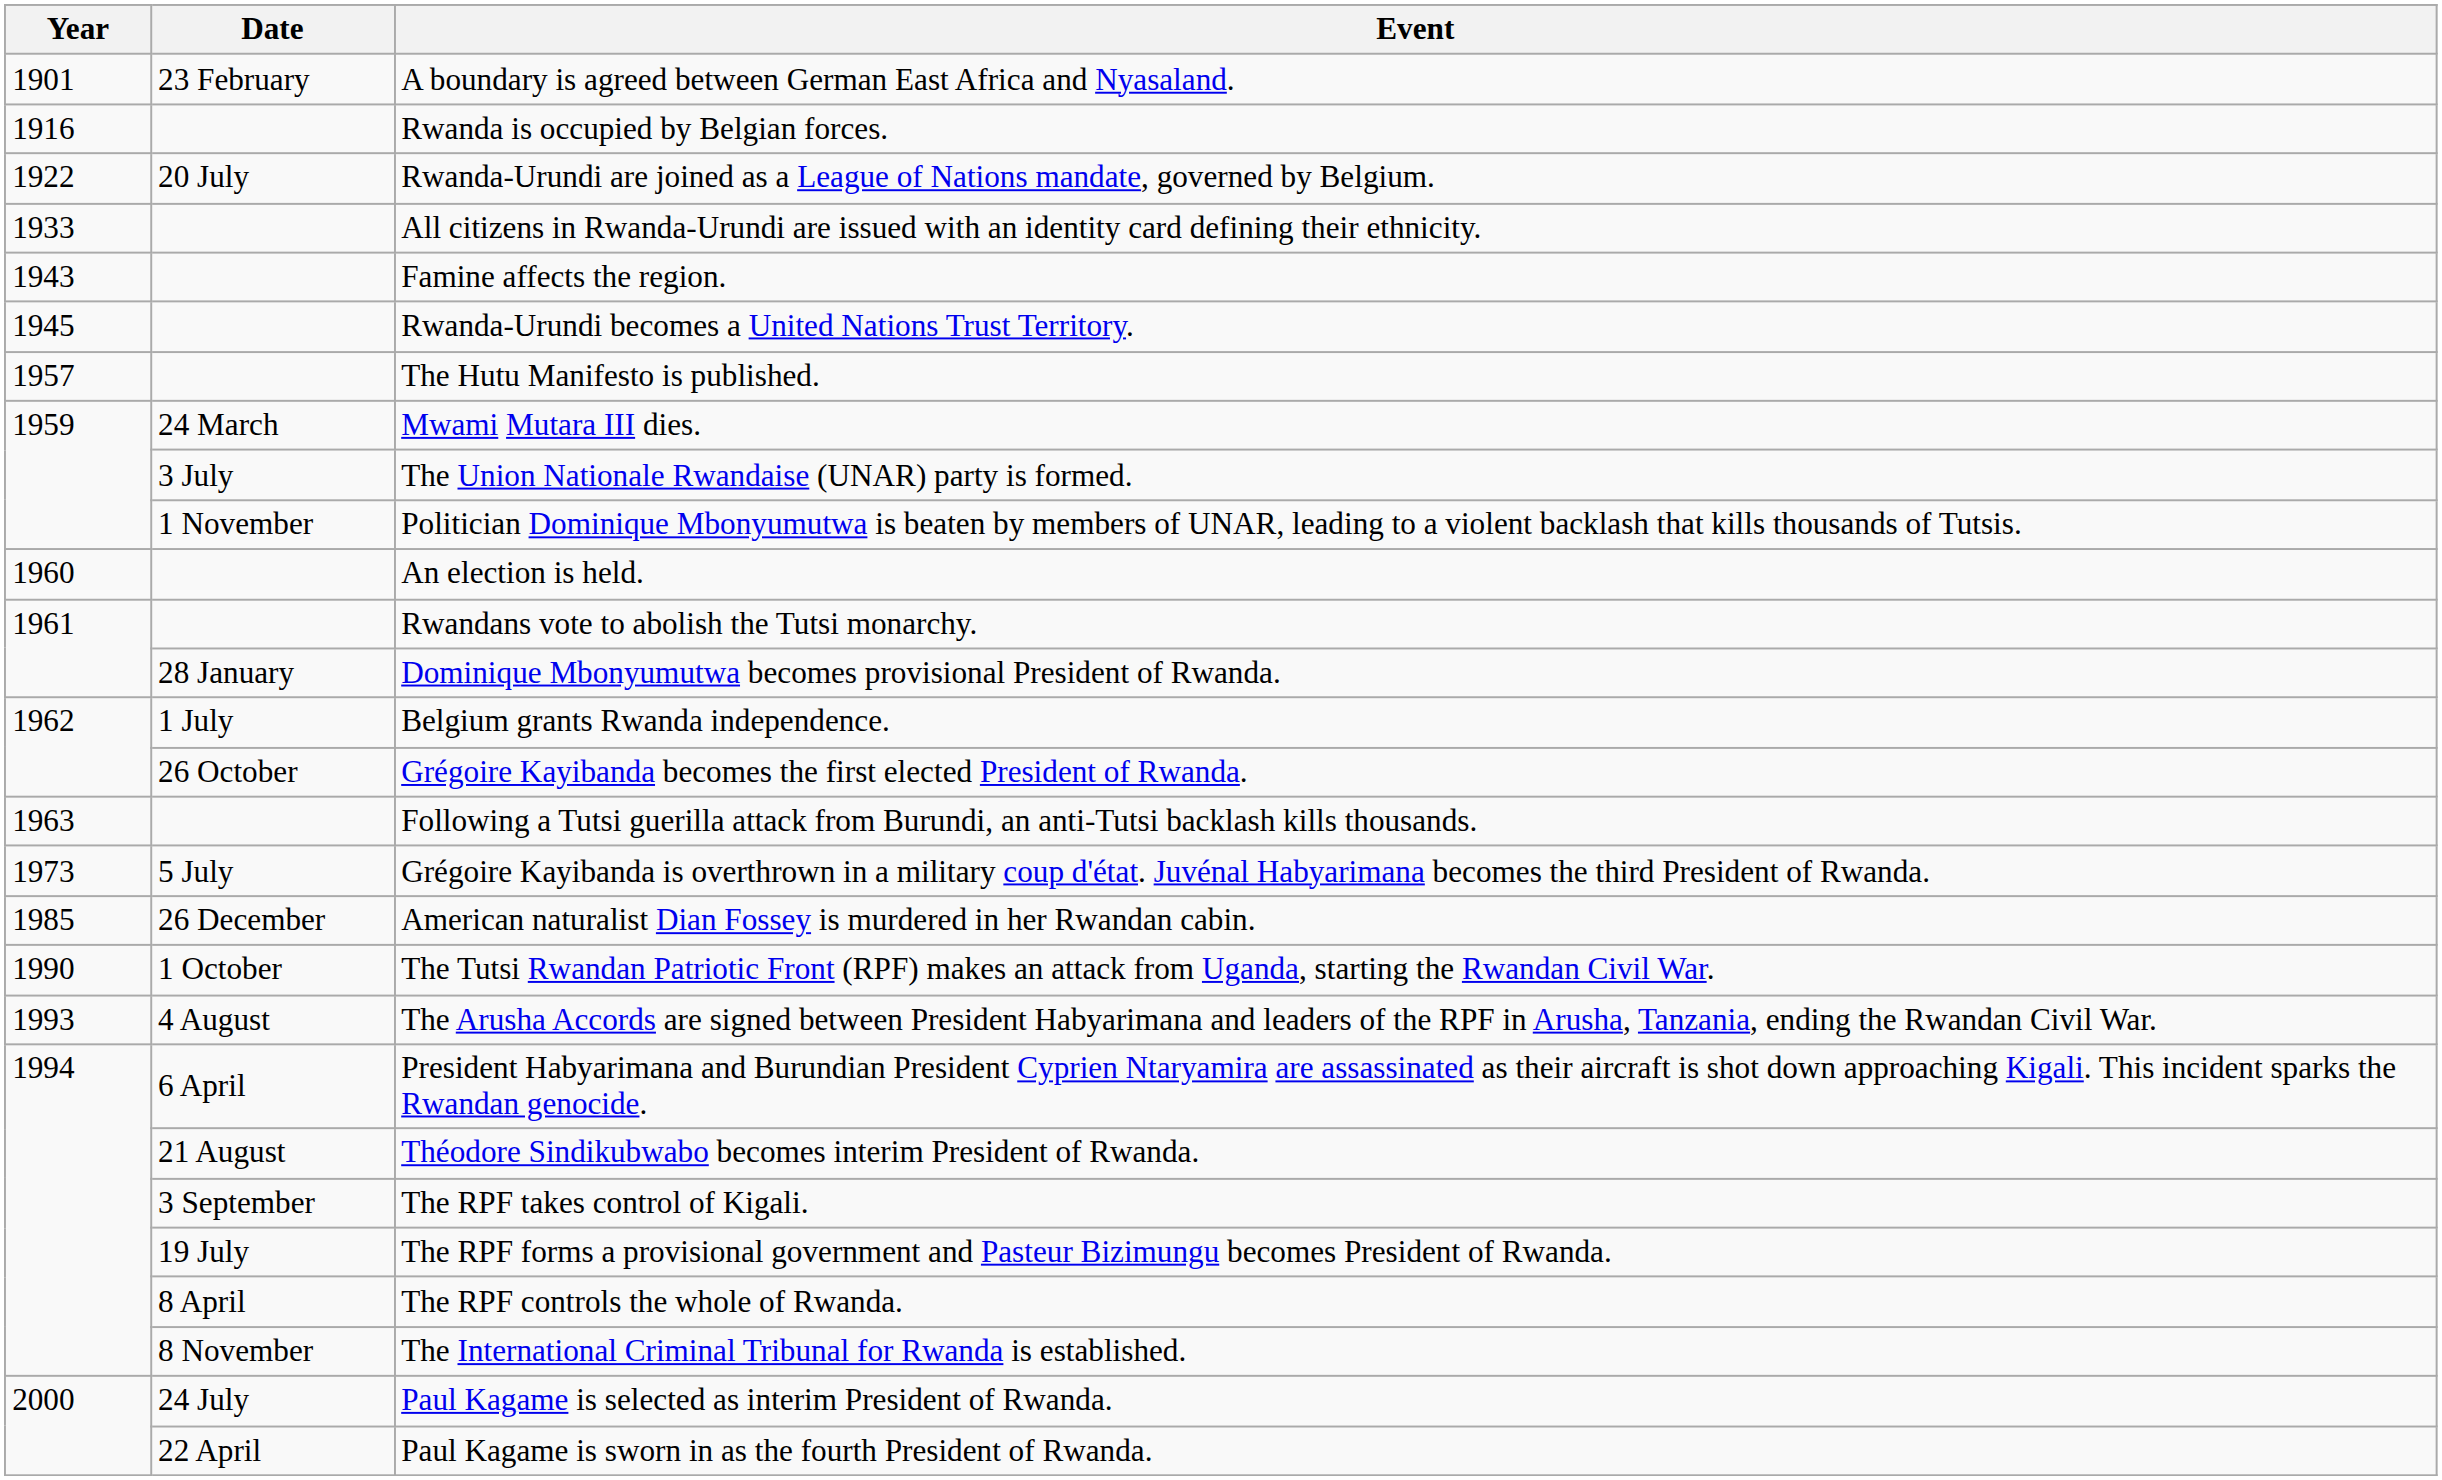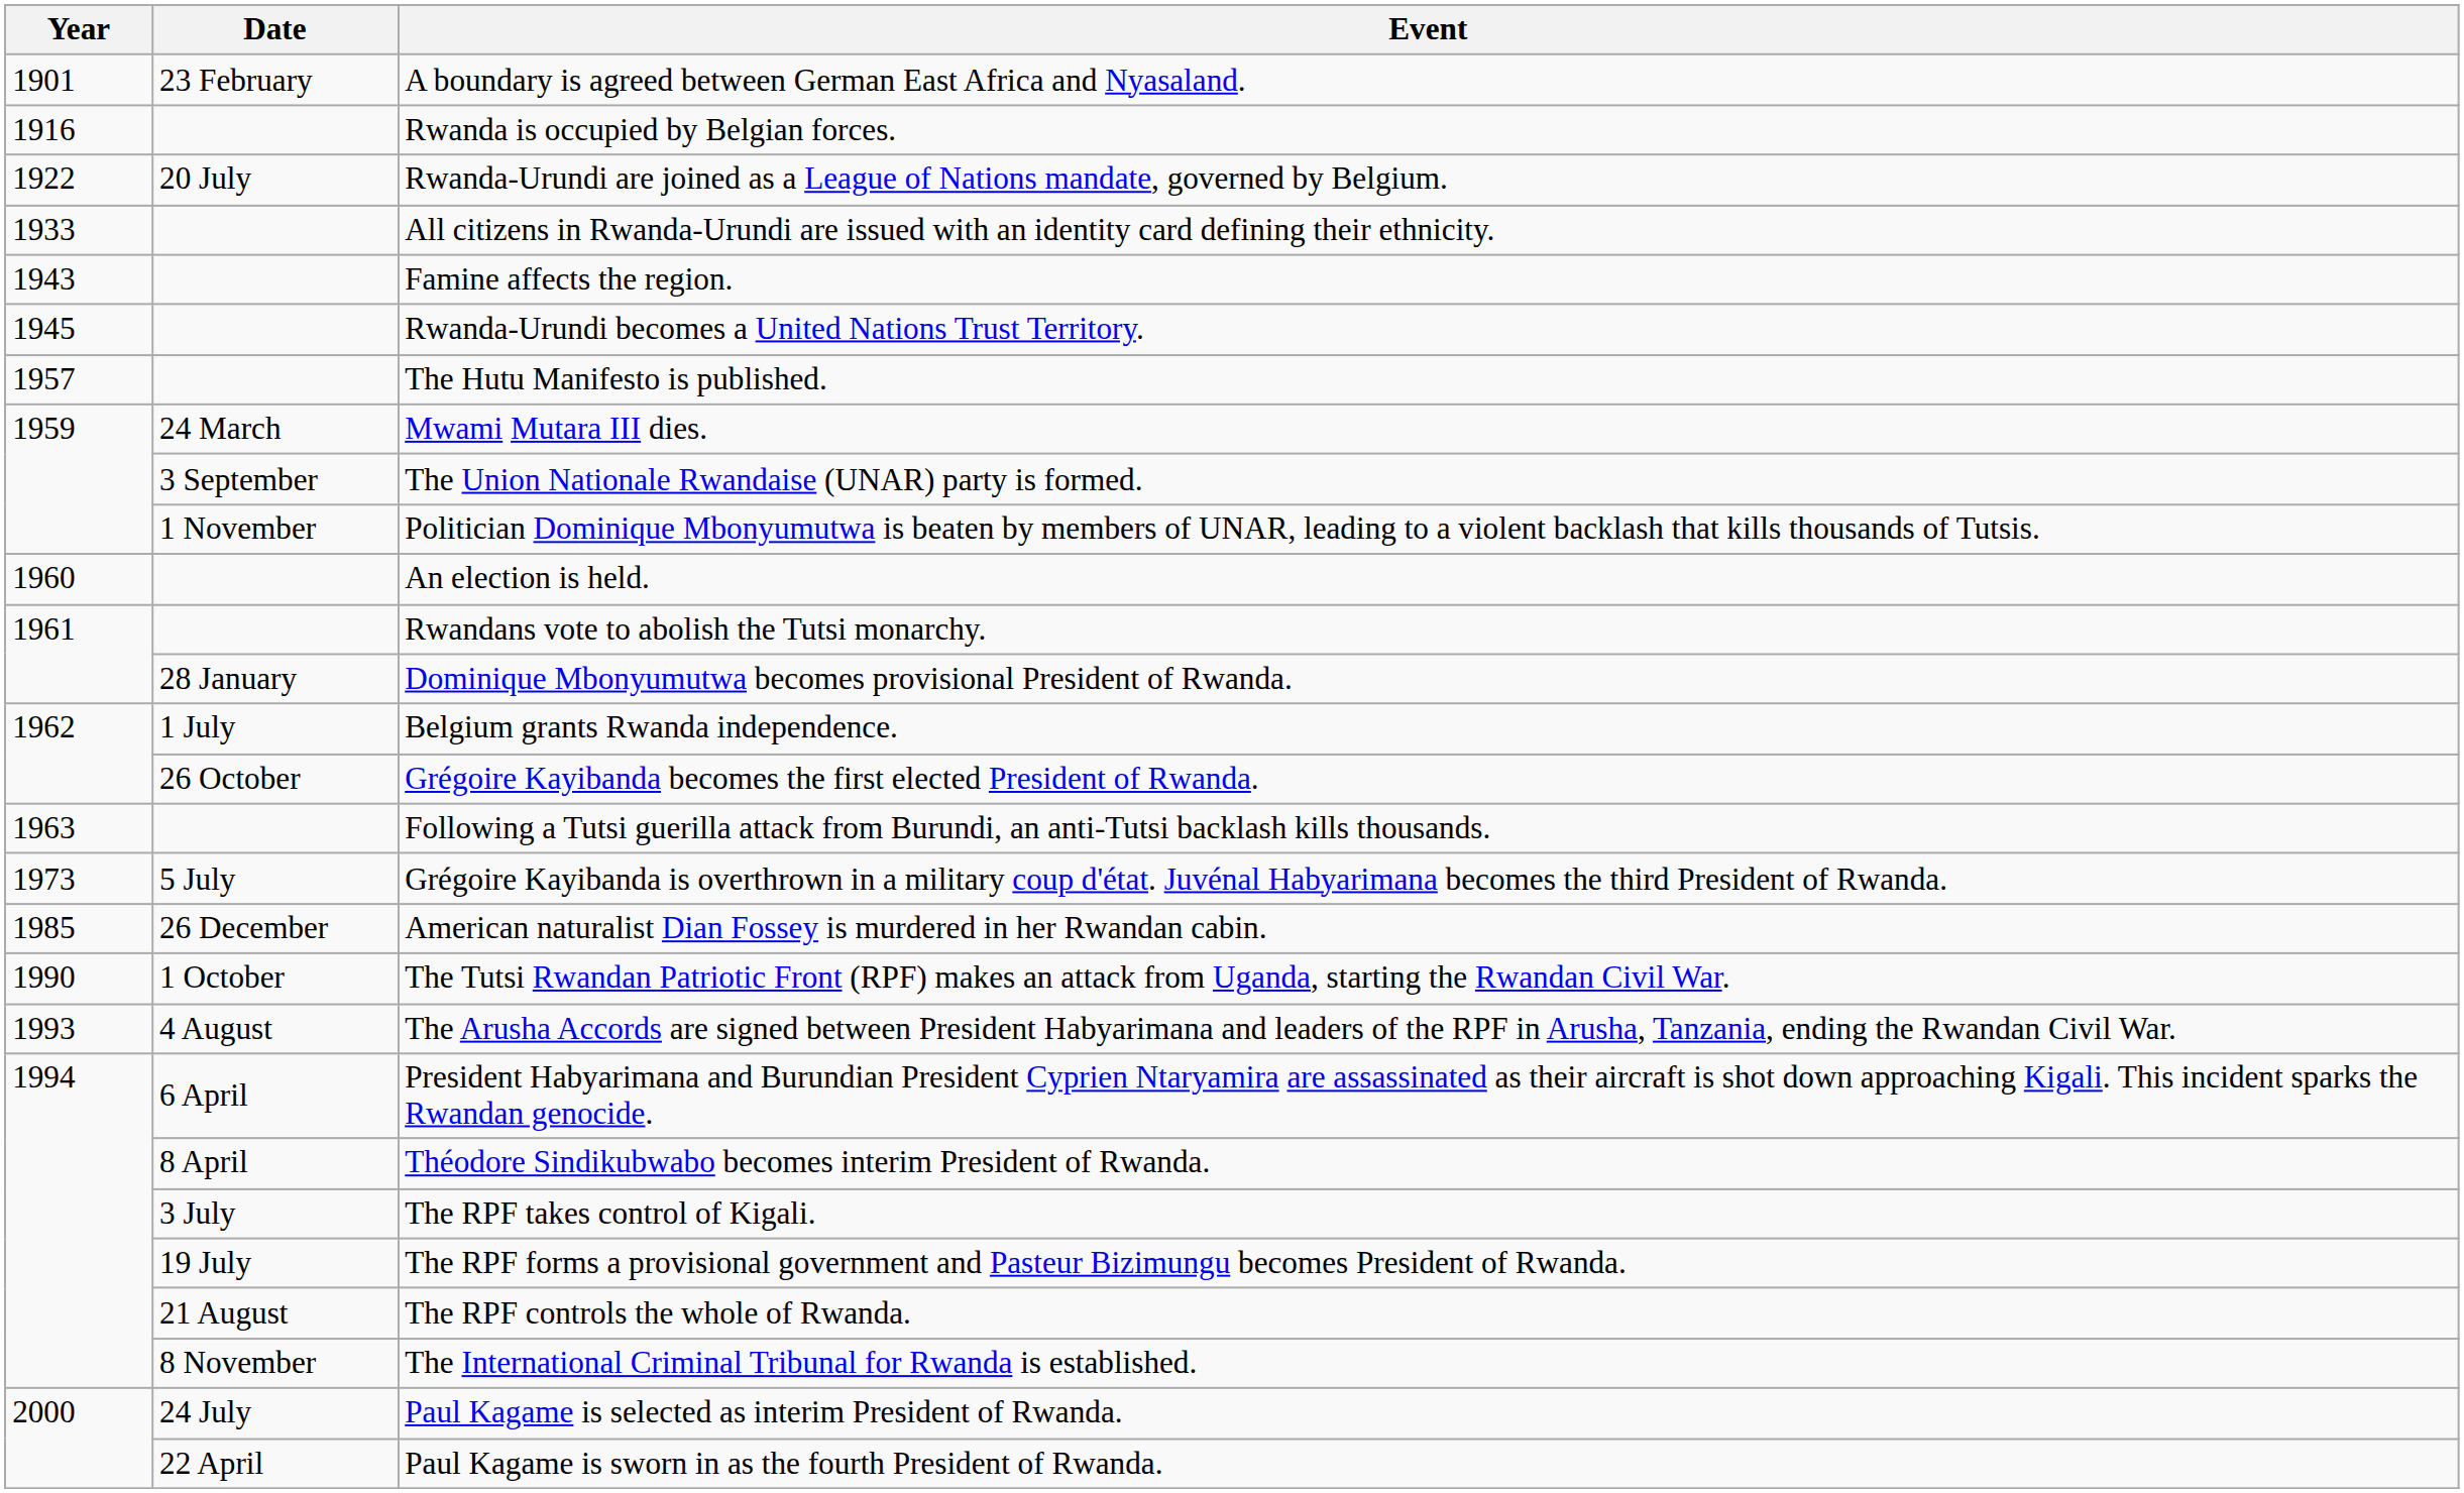The Union Nationale Rwandaise (UNAR) party is formed. | Date: 3 July -> 3 September
Théodore Sindikubwabo becomes interim President of Rwanda. | Date: 21 August -> 8 April
The RPF takes control of Kigali. | Date: 3 September -> 3 July
The RPF controls the whole of Rwanda. | Date: 8 April -> 21 August
